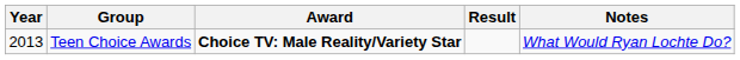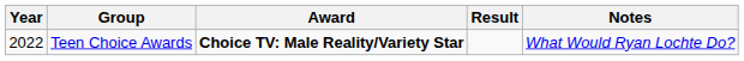Teen Choice Awards | Year: 2013 -> 2022
